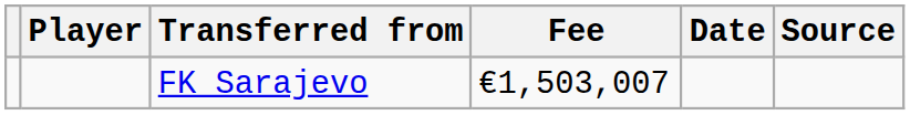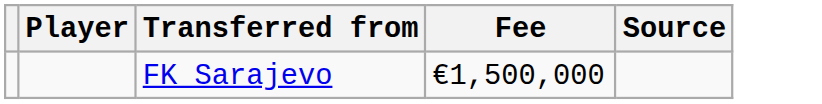- column: Date
FK Sarajevo | Fee: €1,503,007 -> €1,500,000
